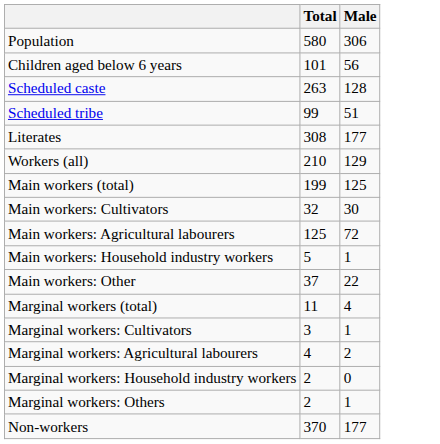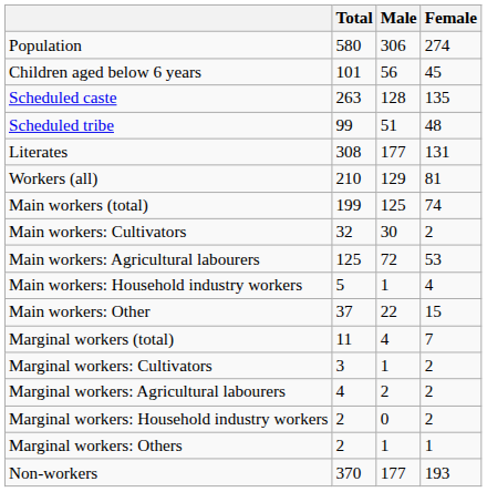+ column: Female | 274 | 45 | 135 | 48 | 131 | 81 | 74 | 2 | 53 | 4 | 15 | 7 | 2 | 2 | 2 | 1 | 193
